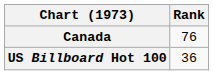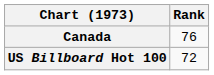US Billboard Hot 100 | Rank: 36 -> 72
